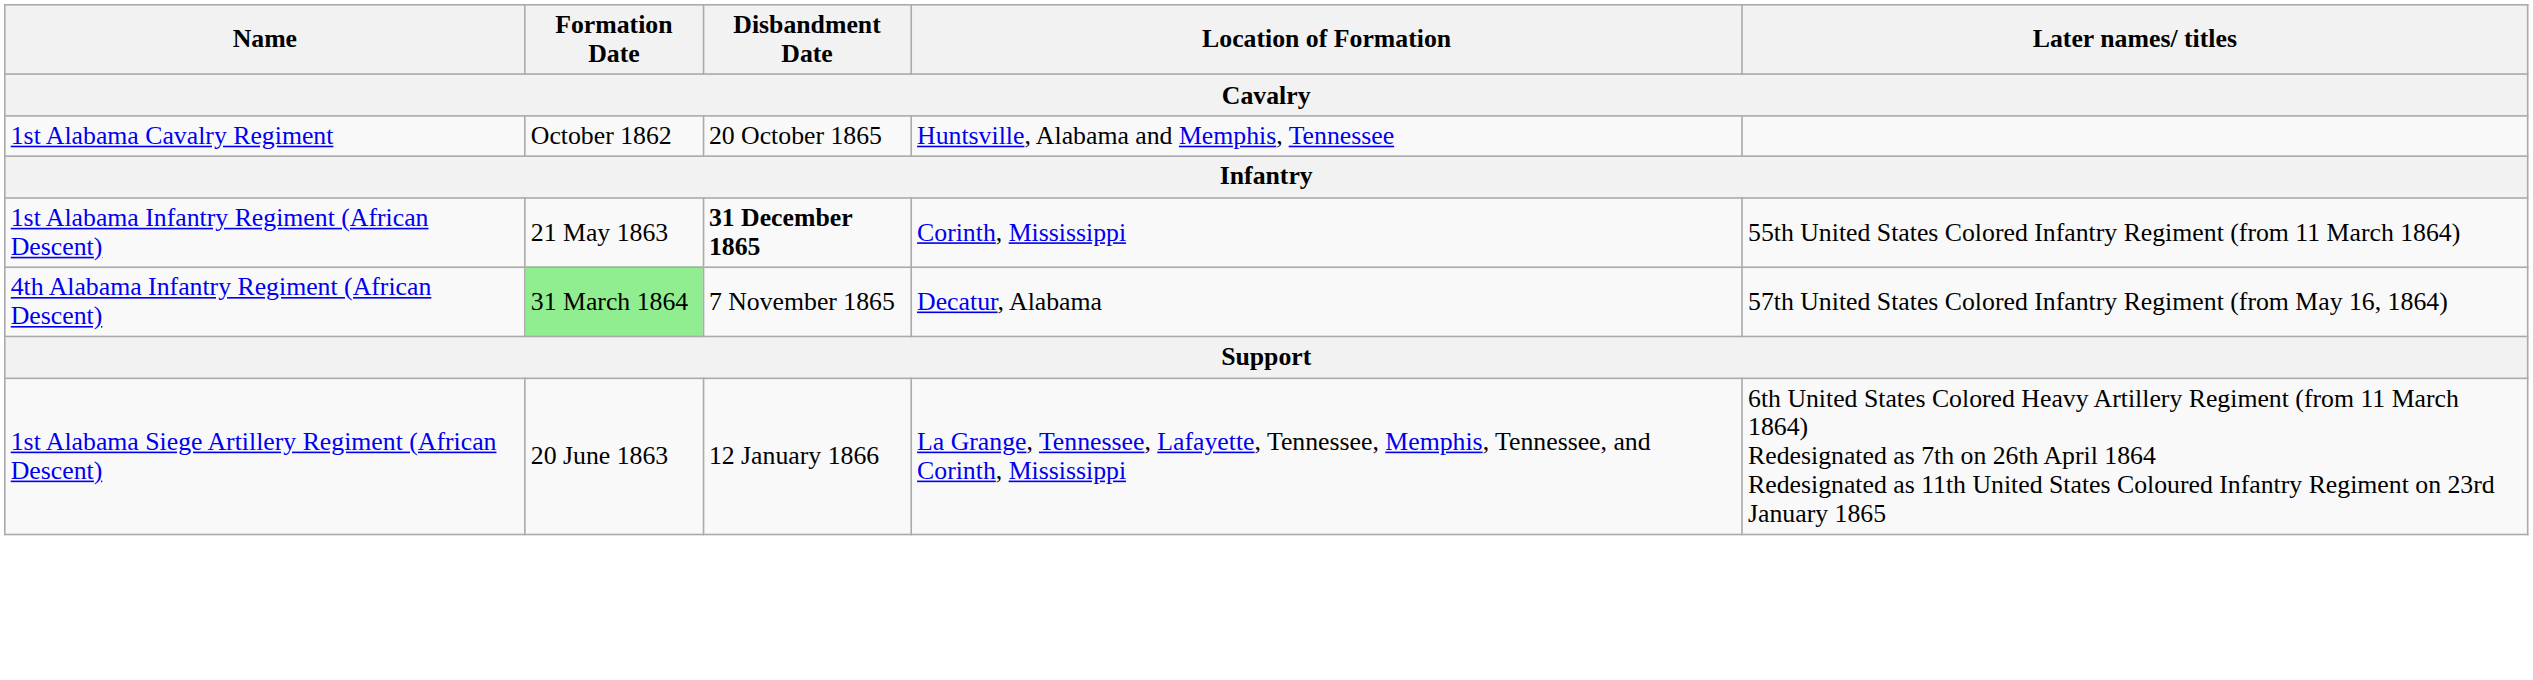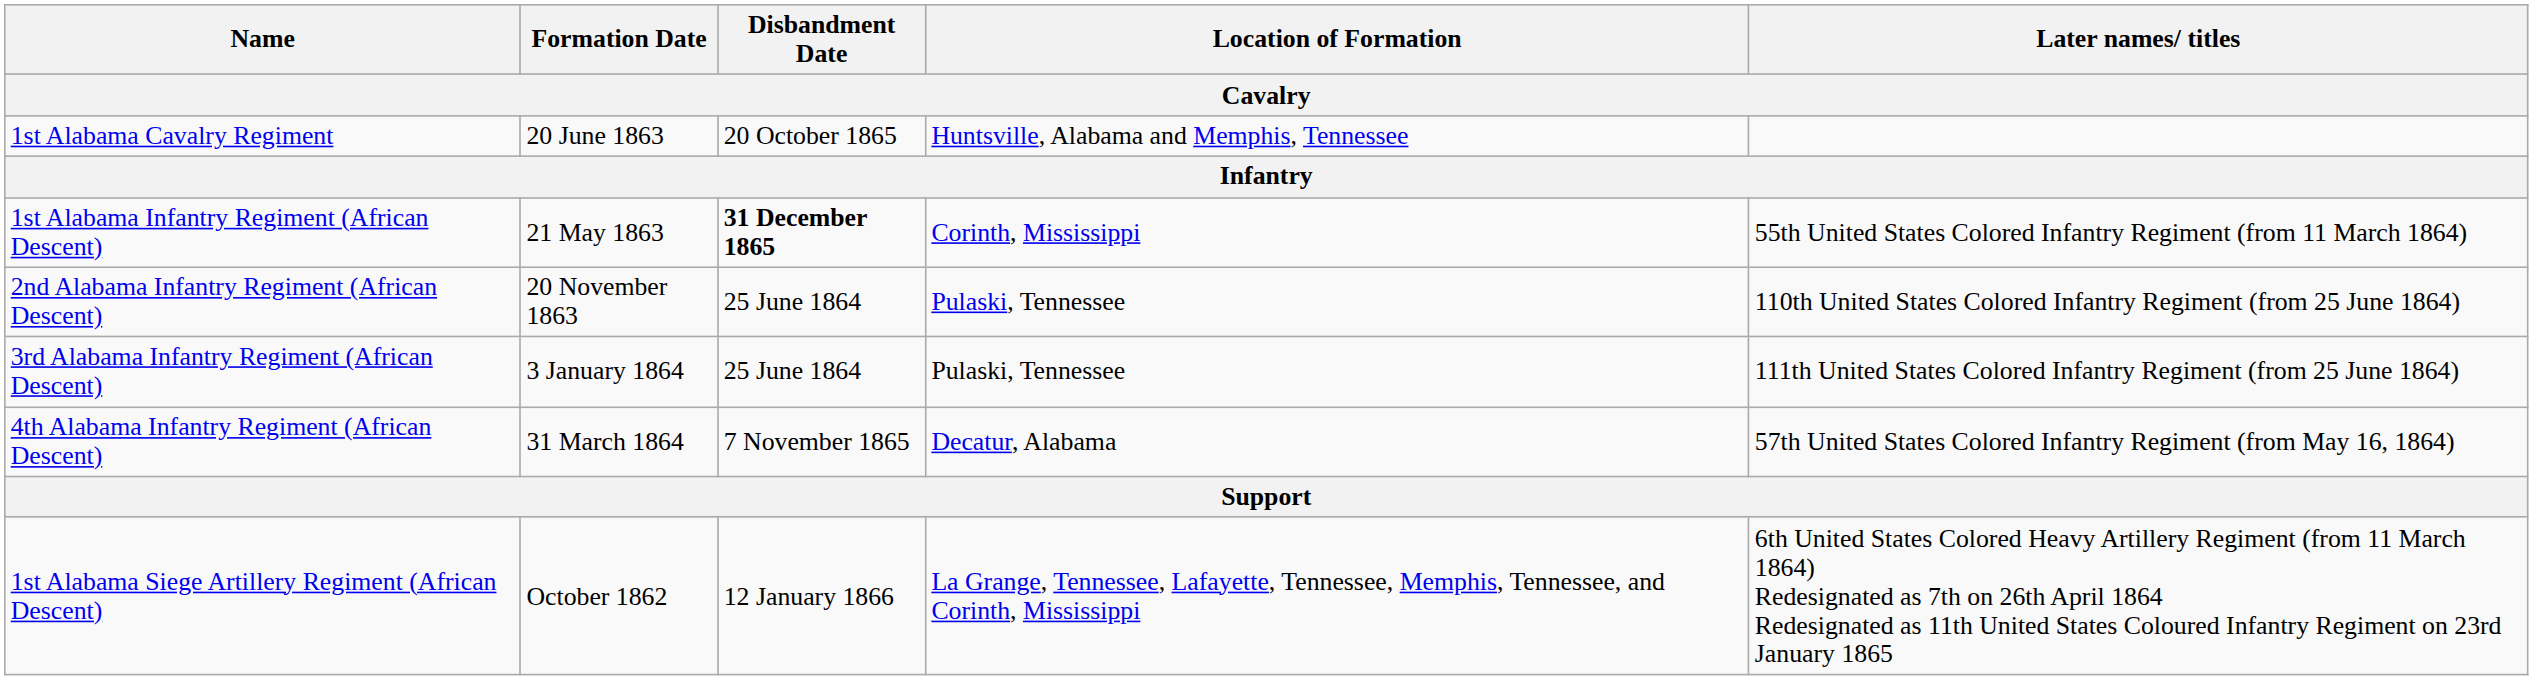1st Alabama Cavalry Regiment | Formation Date: October 1862 -> 20 June 1863
+ row: 2nd Alabama Infantry Regiment (African Descent) | 20 November 1863 | 25 June 1864 | Pulaski, Tennessee | 110th United States Colored Infantry Regiment (from 25 June 1864)
+ row: 3rd Alabama Infantry Regiment (African Descent) | 3 January 1864 | 25 June 1864 | Pulaski, Tennessee | 111th United States Colored Infantry Regiment (from 25 June 1864)
4th Alabama Infantry Regiment (African Descent) | Formation Date: lightgreen background -> no background
1st Alabama Siege Artillery Regiment (African Descent) | Formation Date: 20 June 1863 -> October 1862
